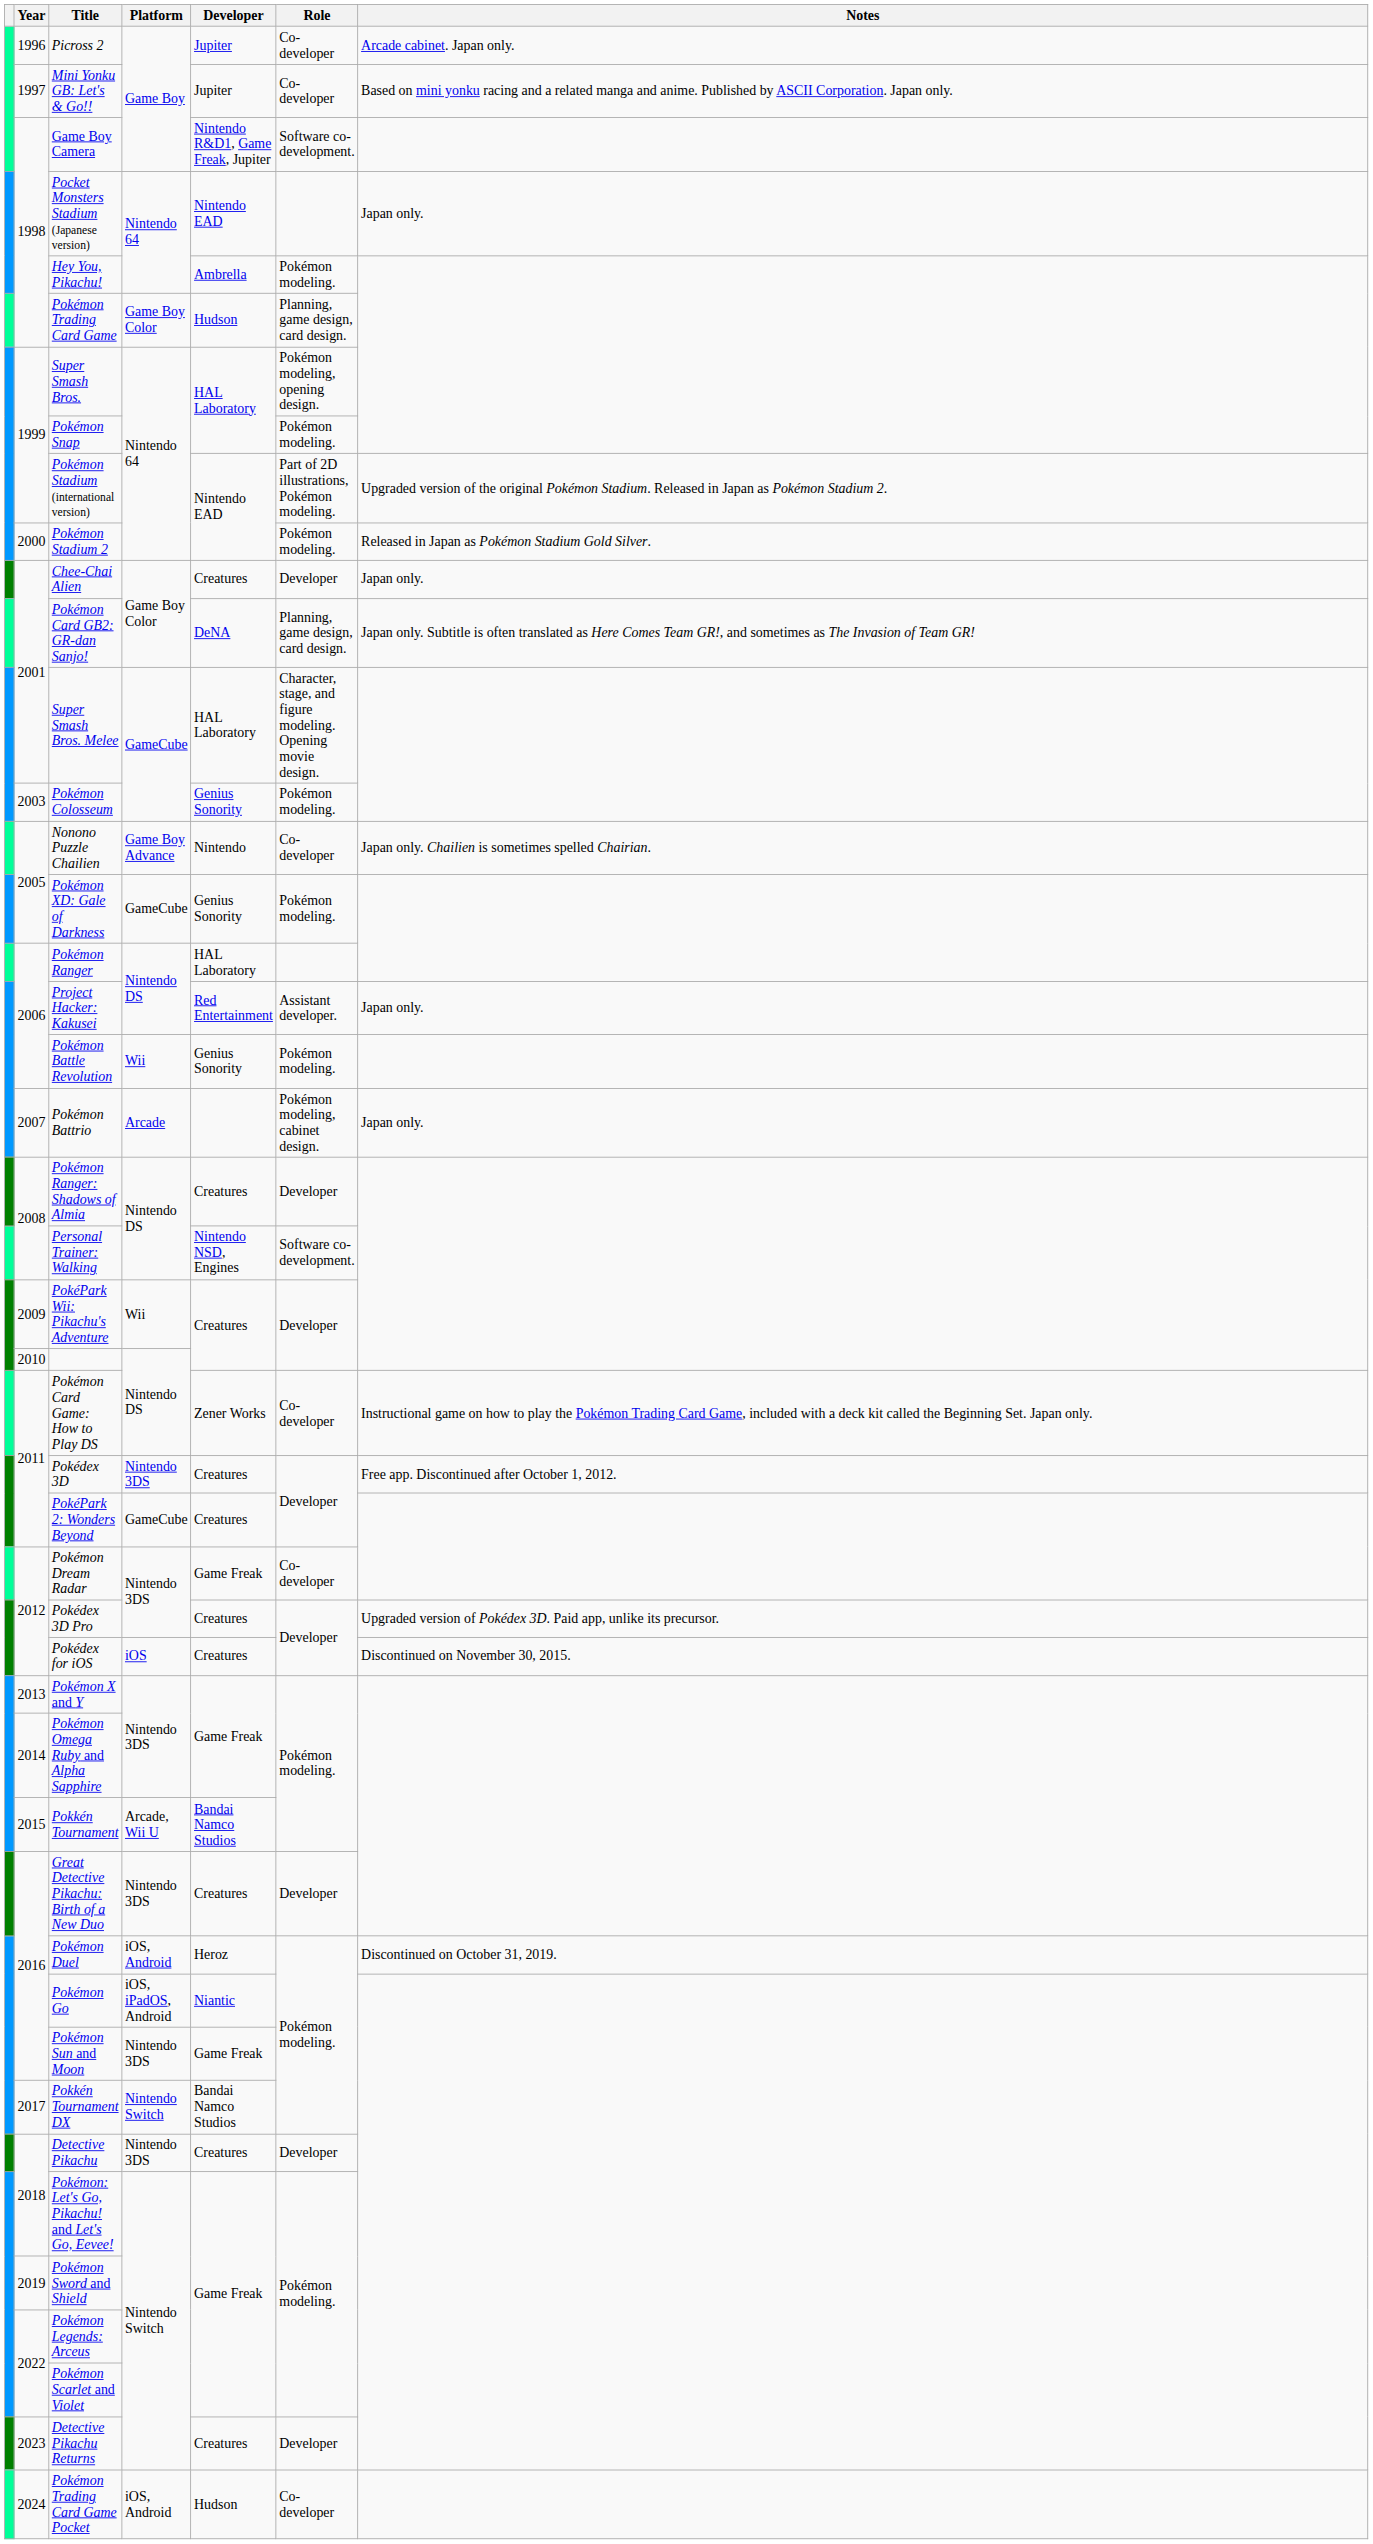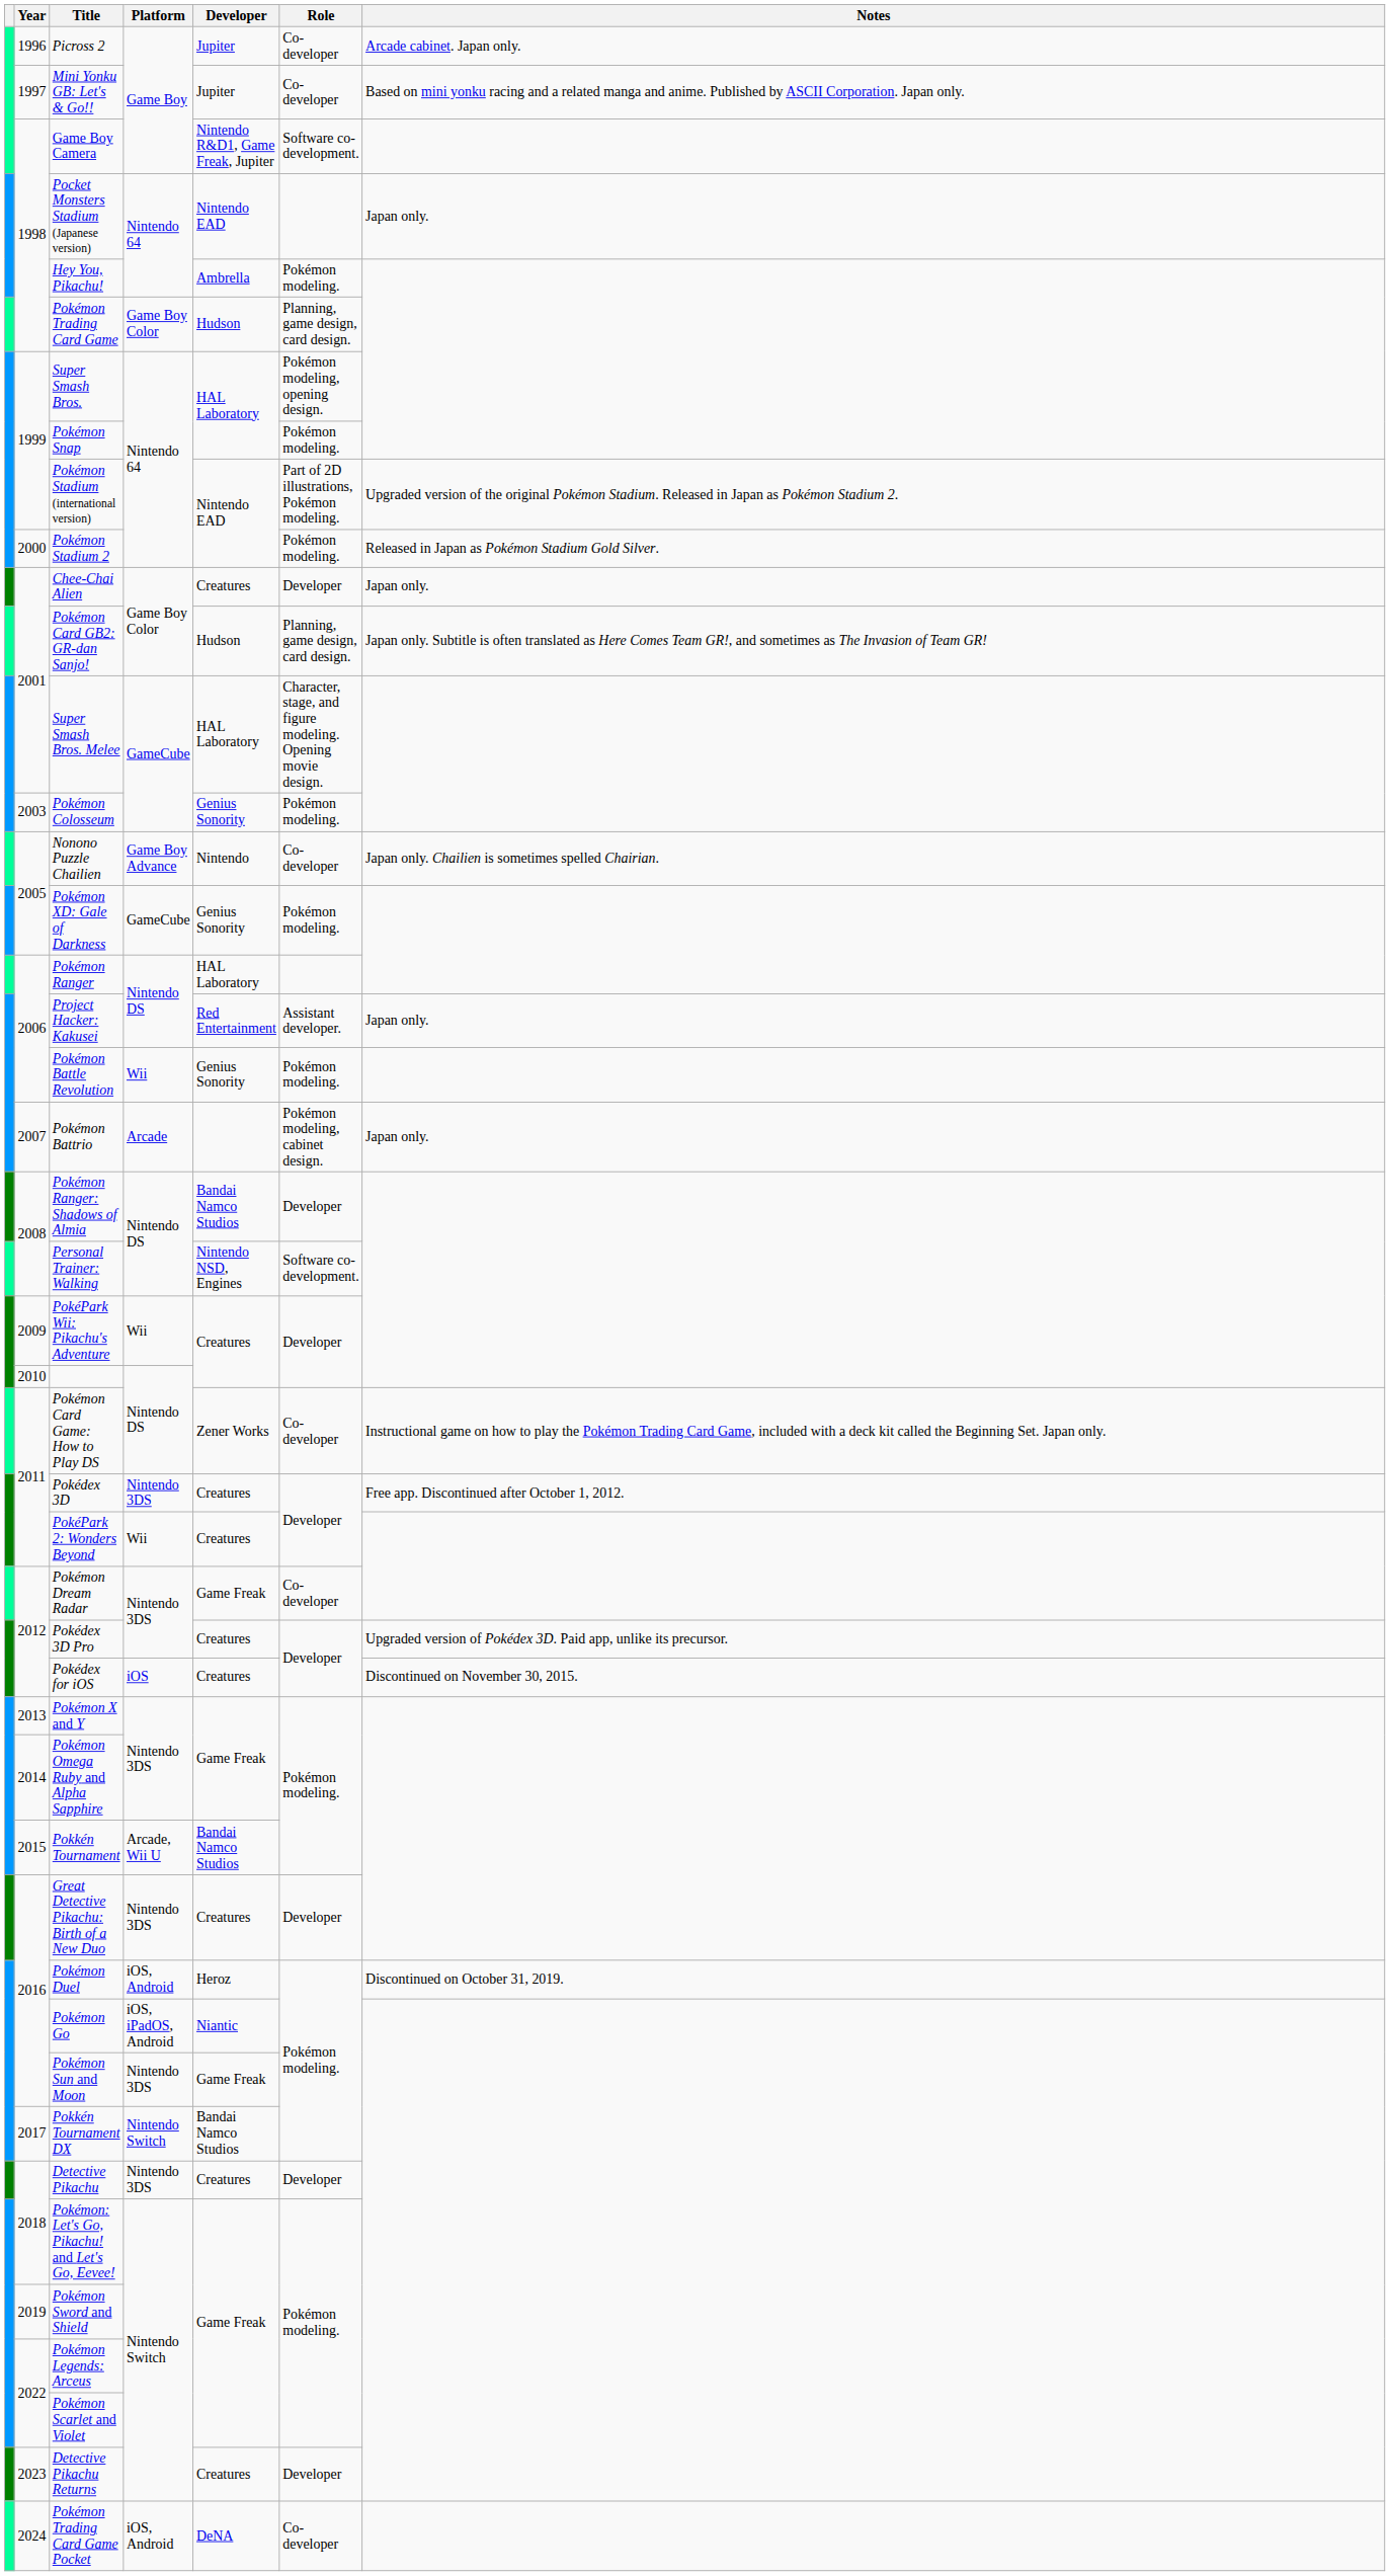Pokémon Card GB2: GR-dan Sanjo! | Developer: DeNA -> Hudson
Pokémon Ranger: Shadows of Almia | Developer: Creatures -> Bandai Namco Studios
PokéPark 2: Wonders Beyond | Platform: GameCube -> Wii
Pokémon Trading Card Game Pocket | Developer: Hudson -> DeNA
